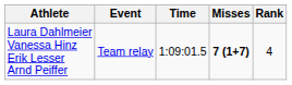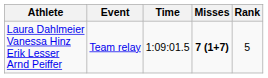Laura Dahlmeier Vanessa Hinz Erik Lesser Arnd Peiffer | Rank: 4 -> 5
